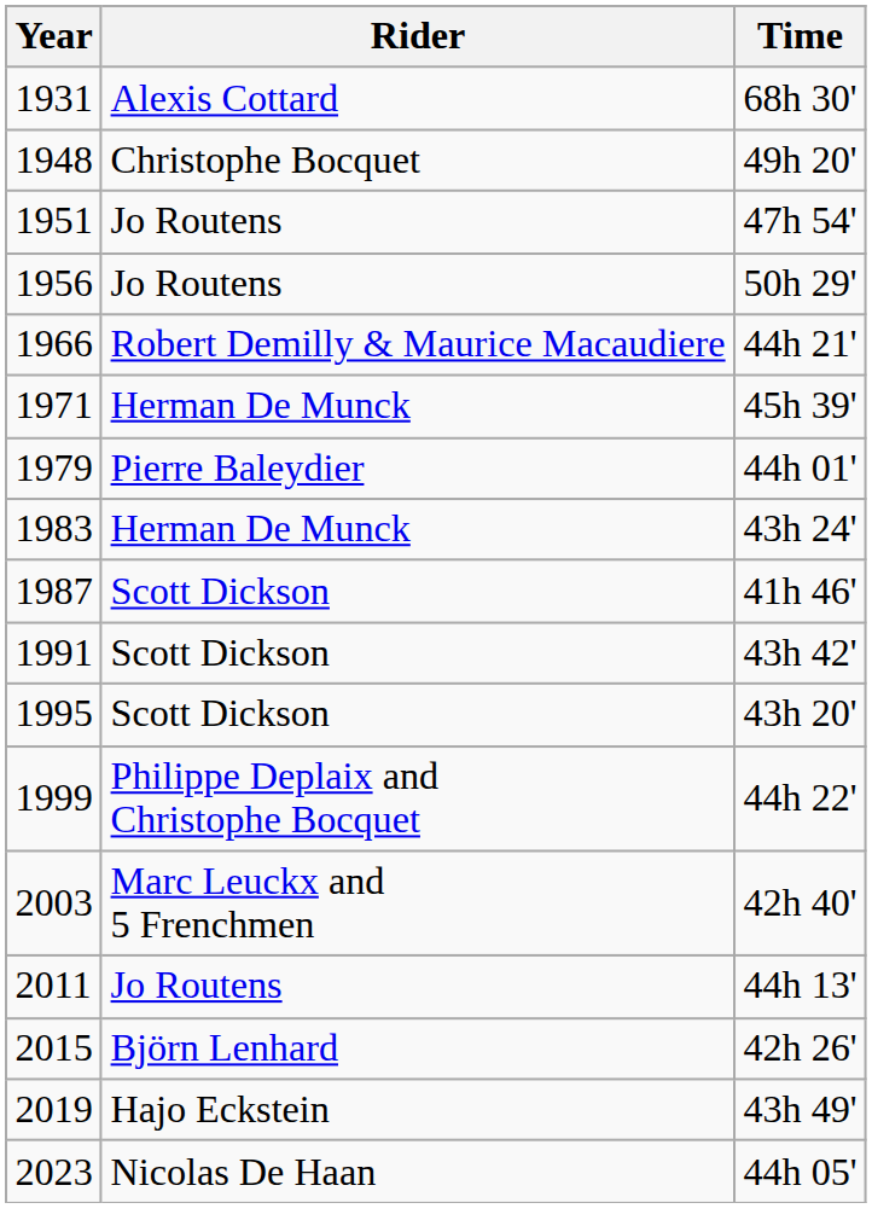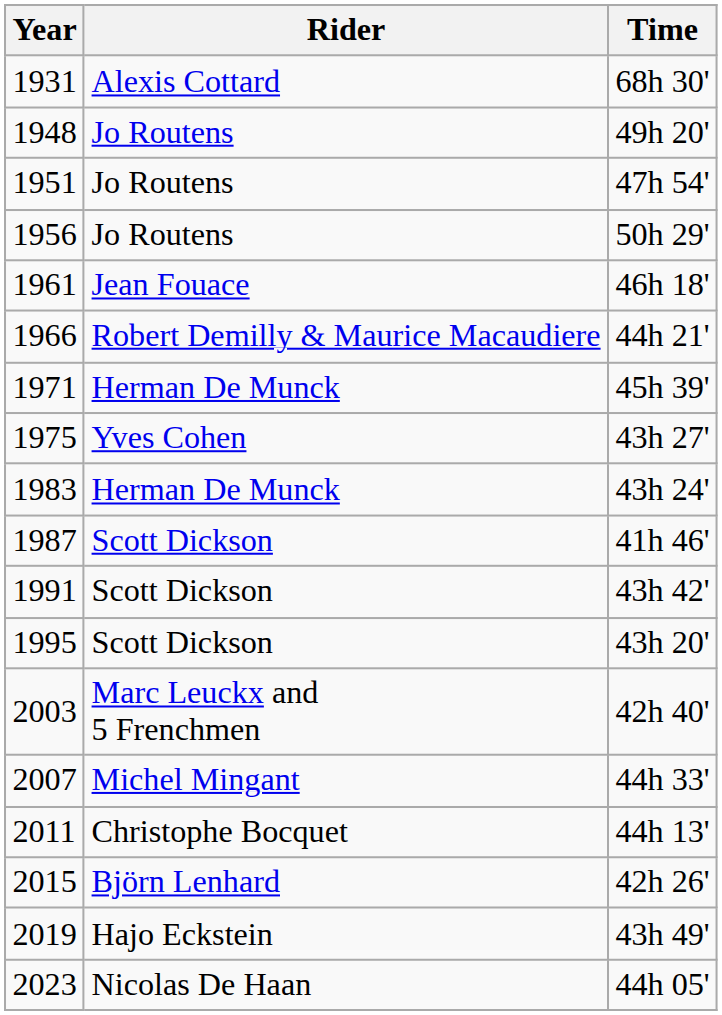1948 | Rider: Christophe Bocquet -> Jo Routens
+ row: 1961 | Jean Fouace | 46h 18'
+ row: 1975 | Yves Cohen | 43h 27'
- row: 1979 | Pierre Baleydier | 44h 01'
- row: 1999 | Philippe Deplaix and Christophe Bocquet | 44h 22'
+ row: 2007 | Michel Mingant | 44h 33'
2011 | Rider: Jo Routens -> Christophe Bocquet
